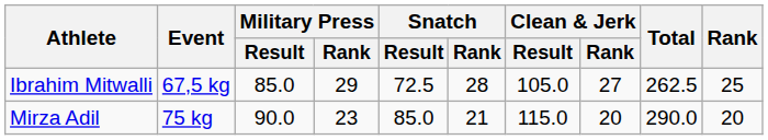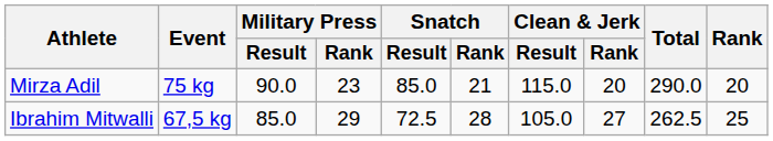rows swapped: Ibrahim Mitwalli <-> Mirza Adil
